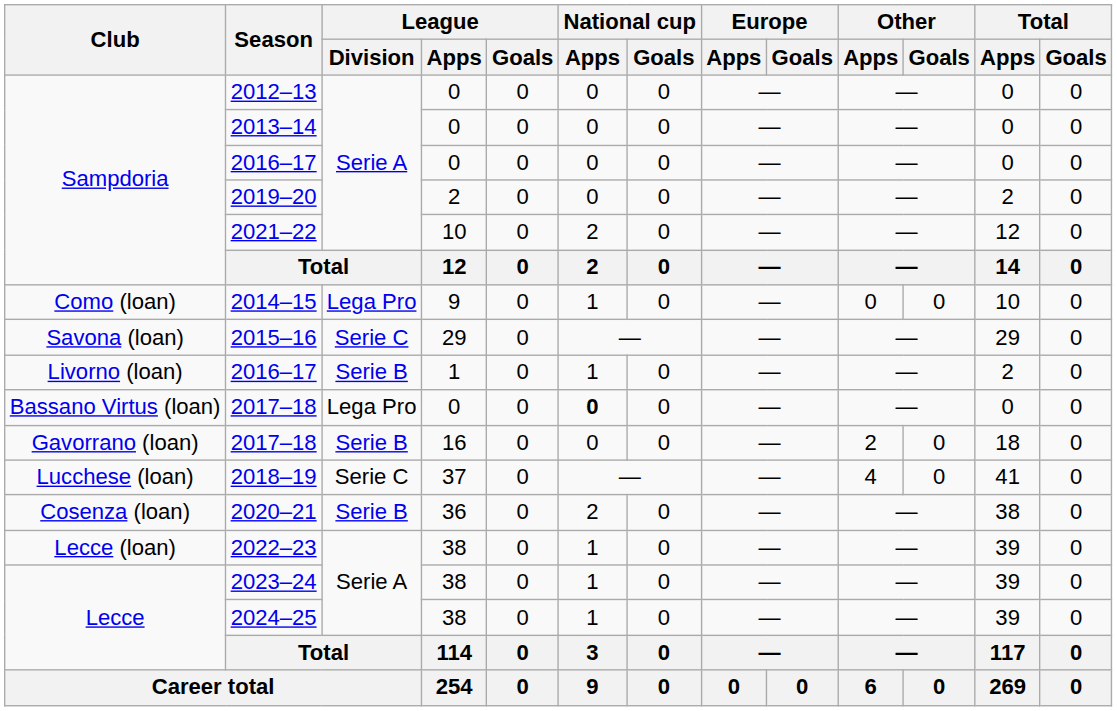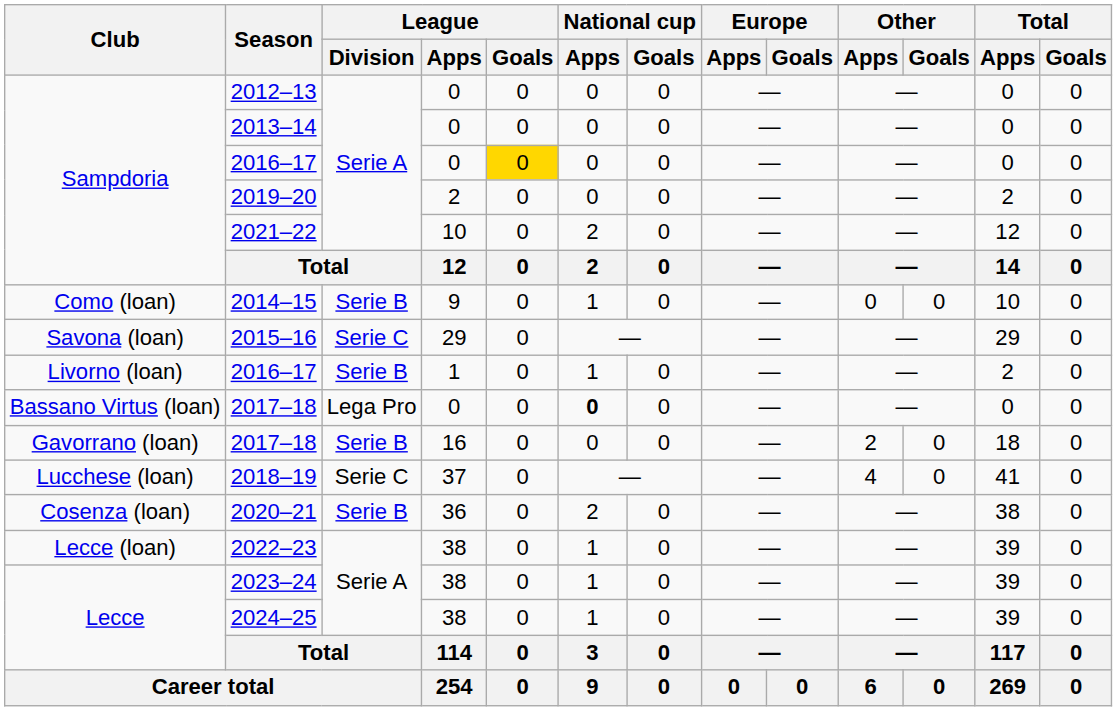Sampdoria / 2016–17 | League / Goals: no background -> gold background
2014–15 | League / Division: Lega Pro -> Serie B
